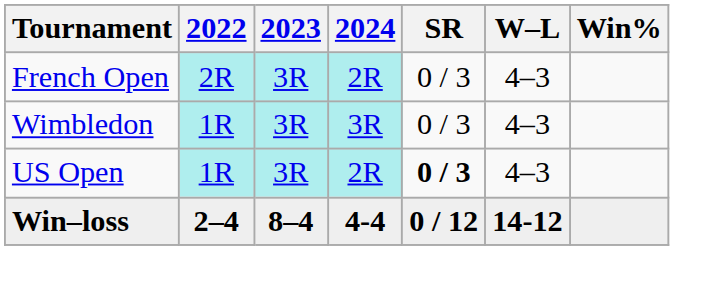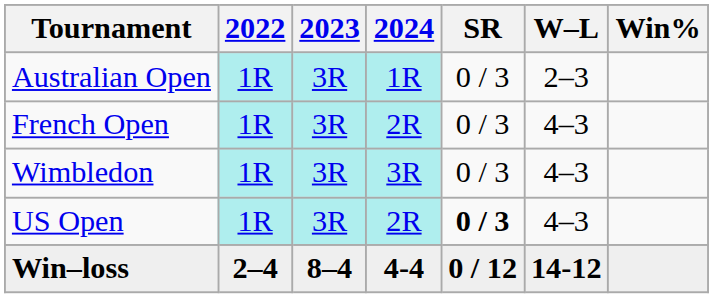+ row: Australian Open | 1R | 3R | 1R | 0 / 3 | 2–3
French Open | 2022: 2R -> 1R
